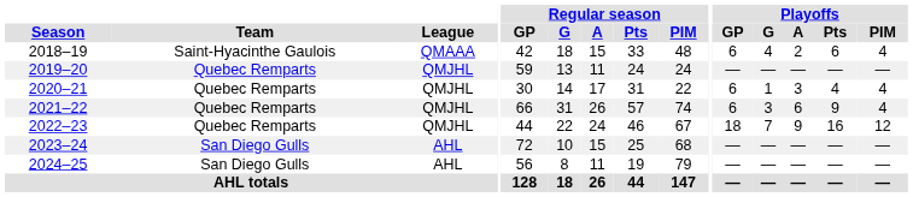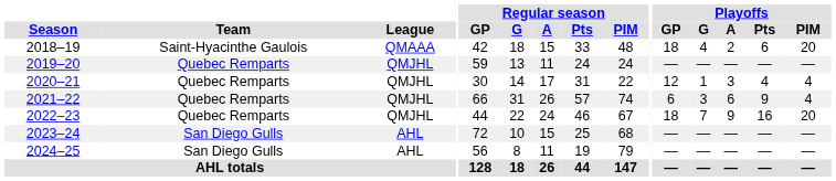2018–19 | Playoffs / GP: 6 -> 18
2018–19 | Playoffs / PIM: 4 -> 20
2020–21 | Playoffs / GP: 6 -> 12
2022–23 | Playoffs / PIM: 12 -> 20
